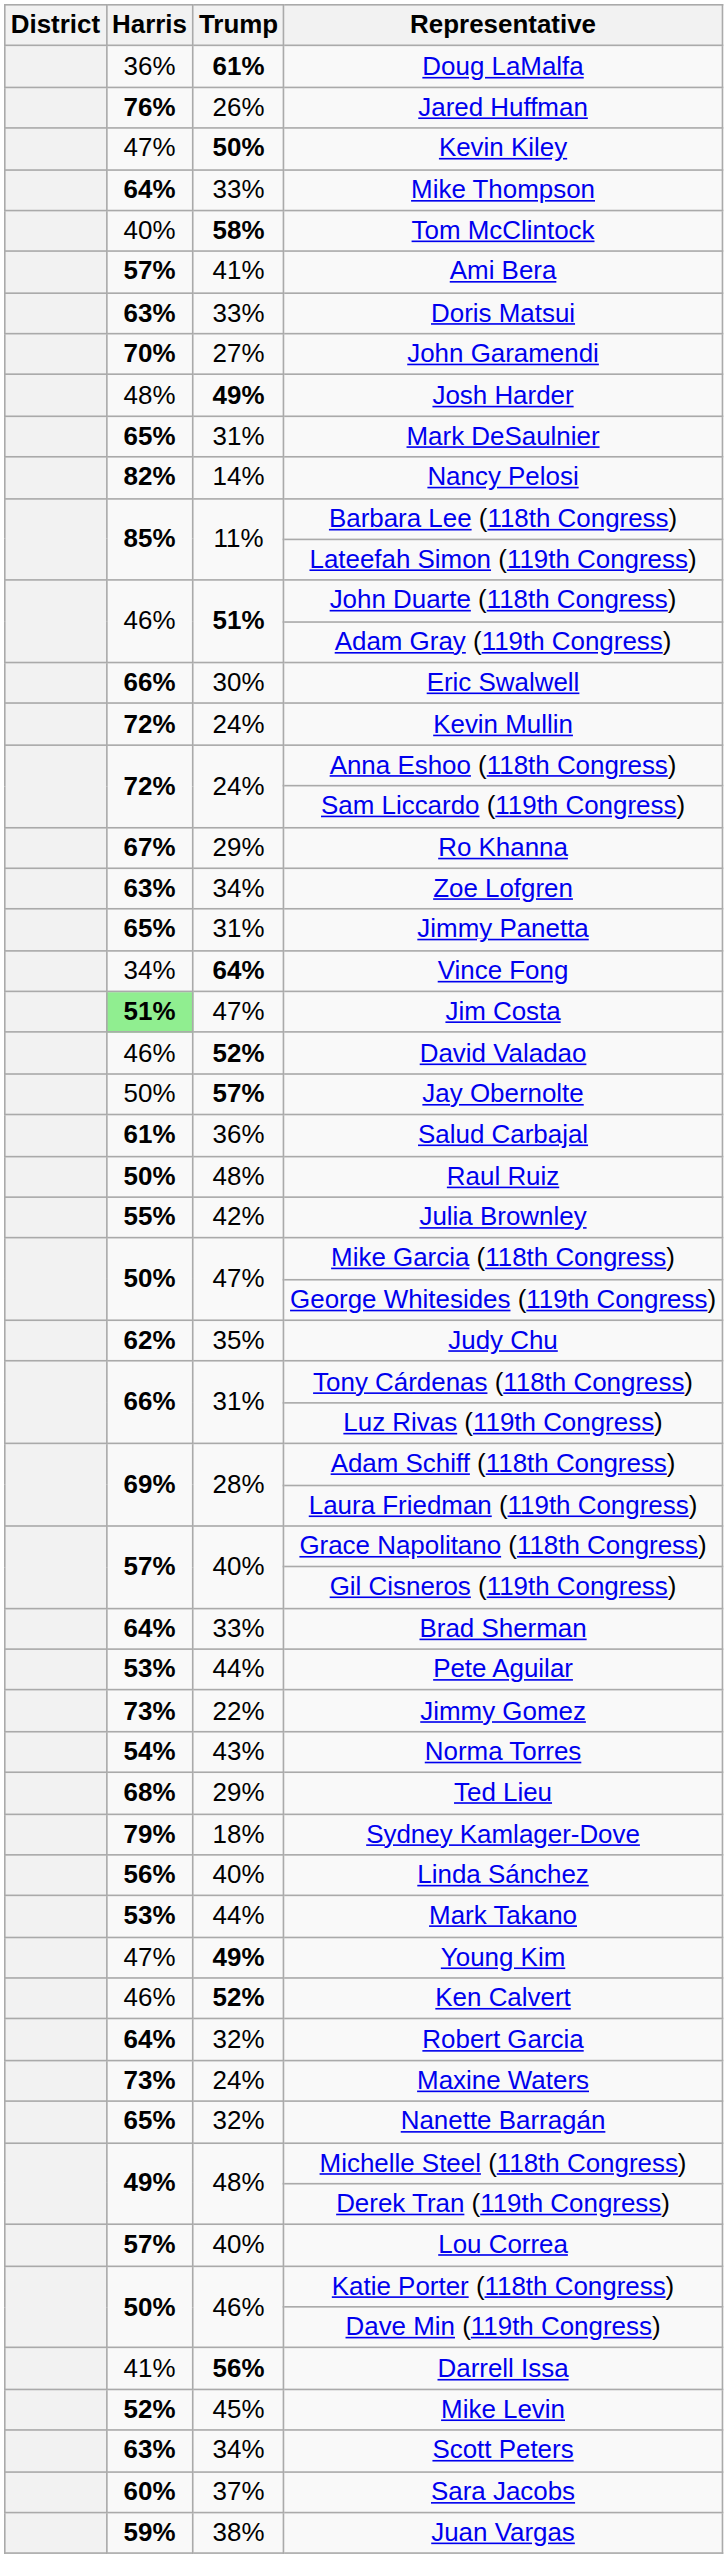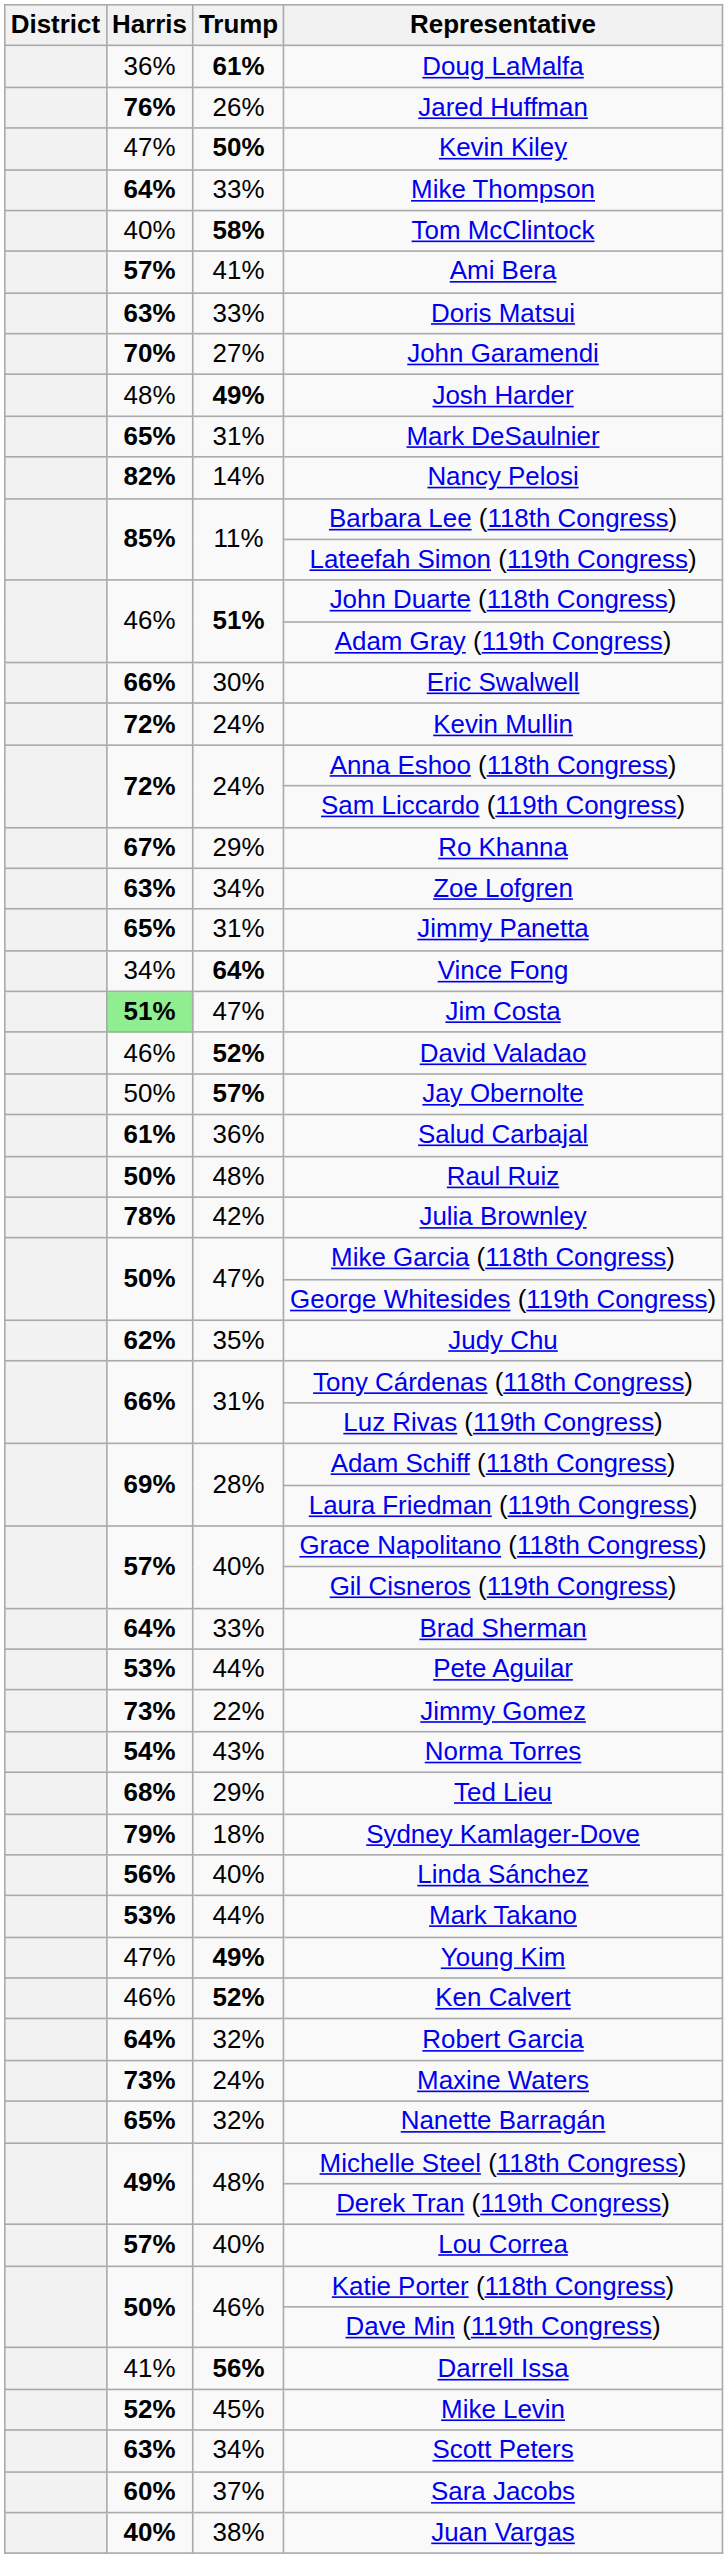Julia Brownley | Harris: 55% -> 78%
Juan Vargas | Harris: 59% -> 40%
